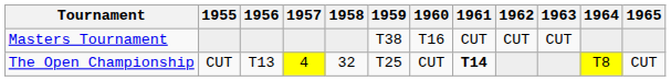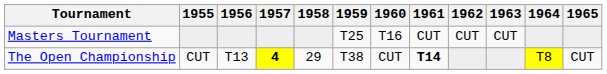Masters Tournament | 1959: T38 -> T25
The Open Championship | 1957: normal -> bold
The Open Championship | 1958: 32 -> 29
The Open Championship | 1959: T25 -> T38
